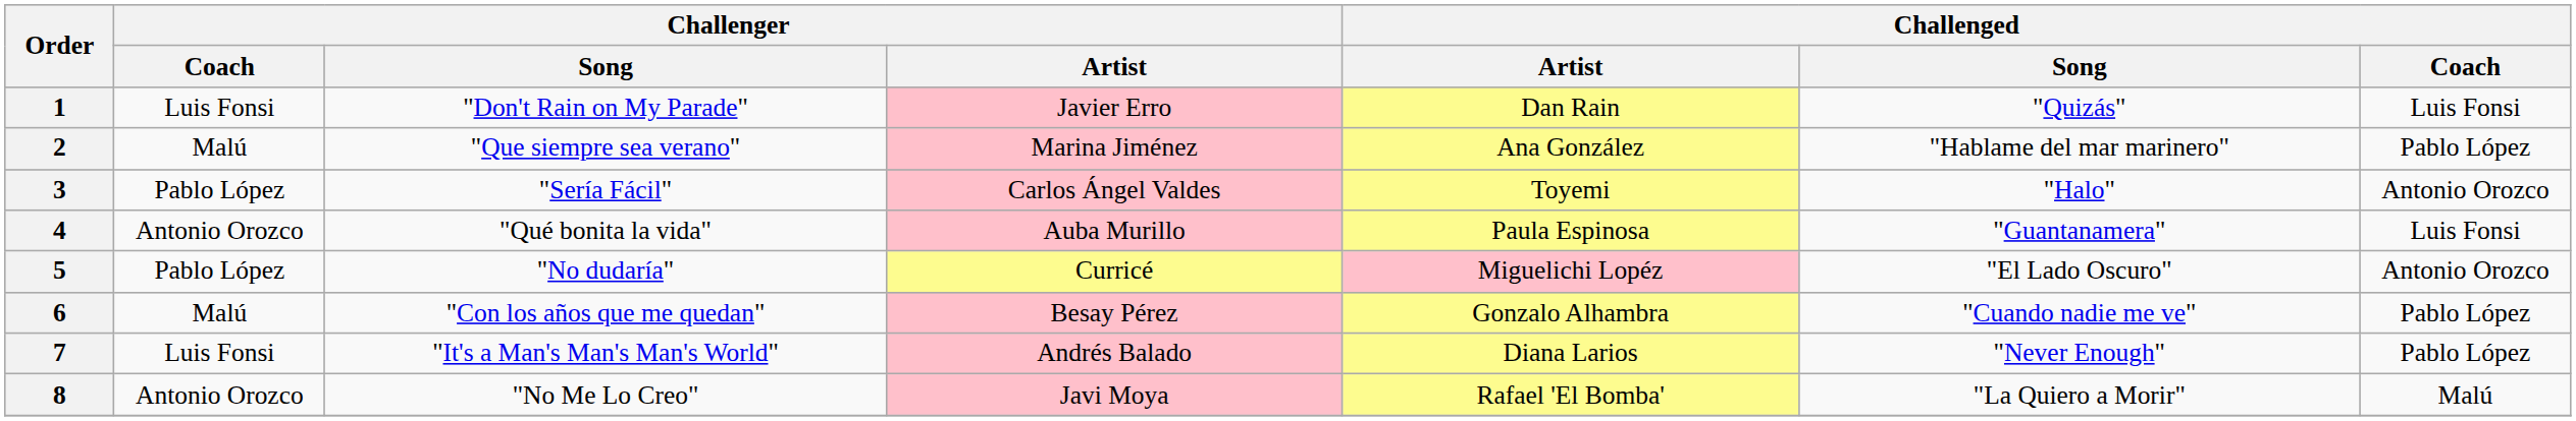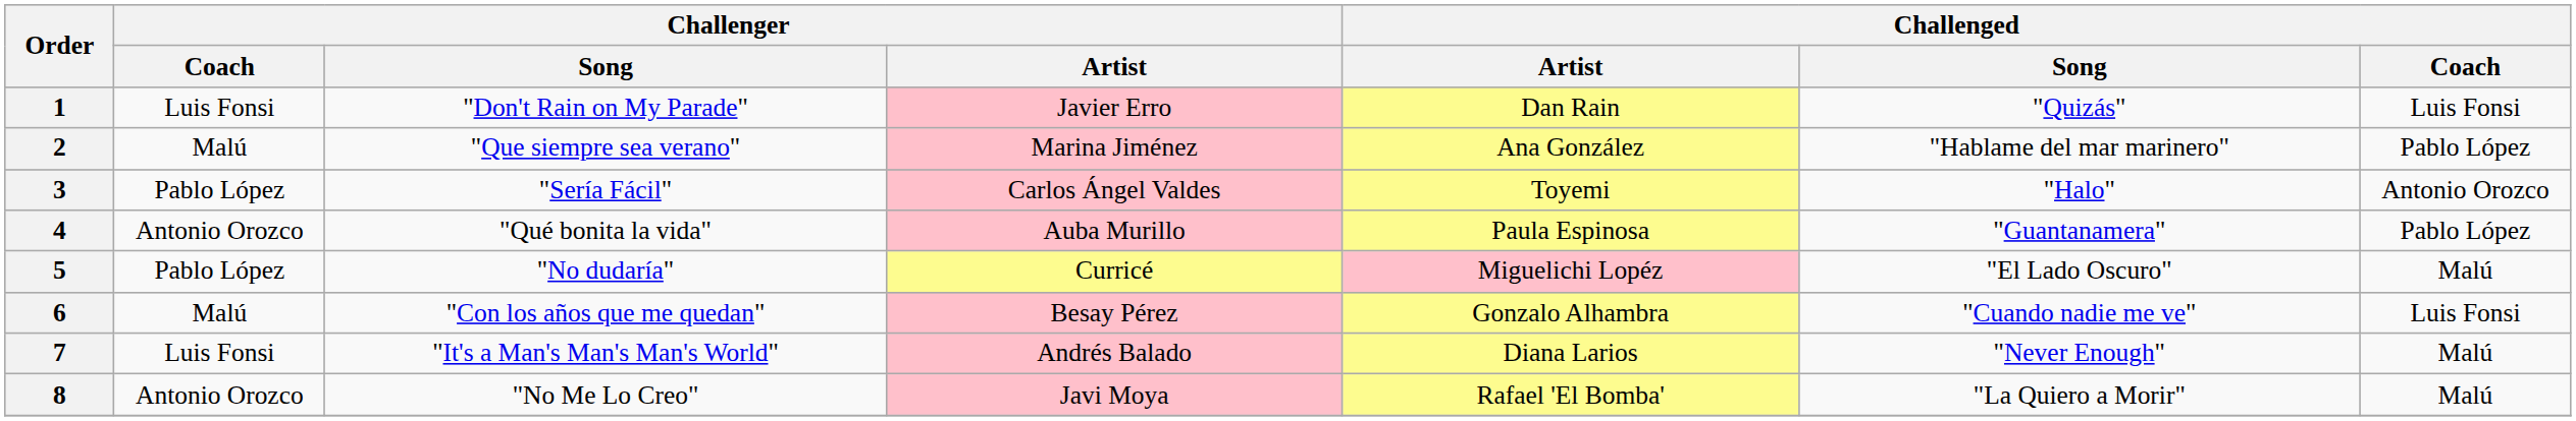4 | Challenged / Coach: Luis Fonsi -> Pablo López
5 | Challenged / Coach: Antonio Orozco -> Malú
6 | Challenged / Coach: Pablo López -> Luis Fonsi
7 | Challenged / Coach: Pablo López -> Malú
